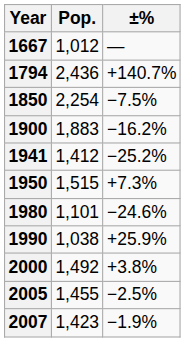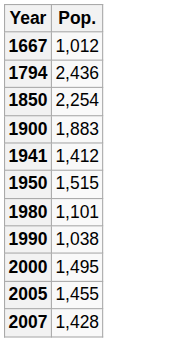- column: ±% | — | +140.7% | −7.5% | −16.2% | −25.2% | +7.3% | −24.6% | +25.9% | +3.8% | −2.5% | −1.9%
2000 | Pop.: 1,492 -> 1,495
2007 | Pop.: 1,423 -> 1,428
